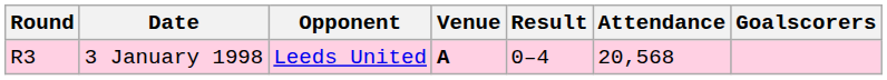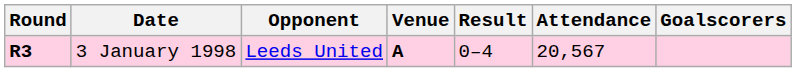3 January 1998 | Round: normal -> bold
3 January 1998 | Attendance: 20,568 -> 20,567
